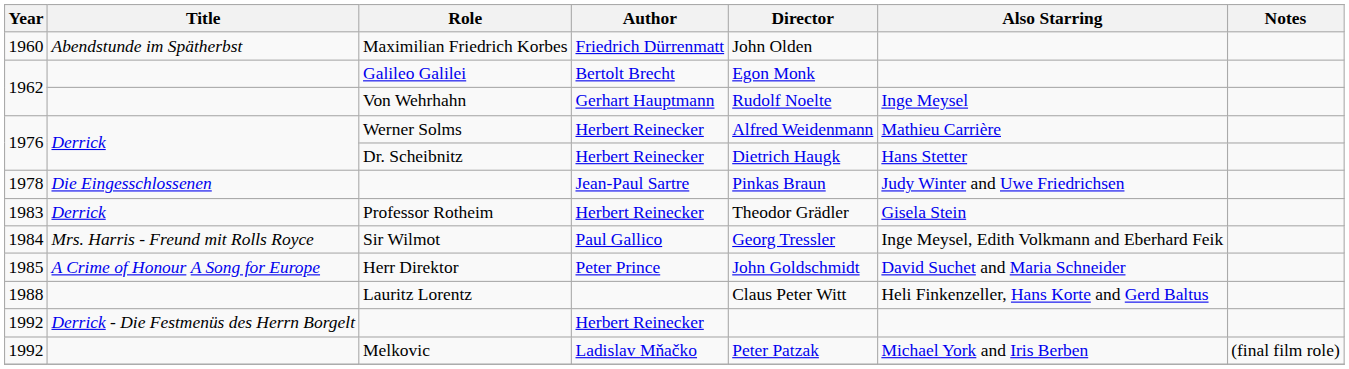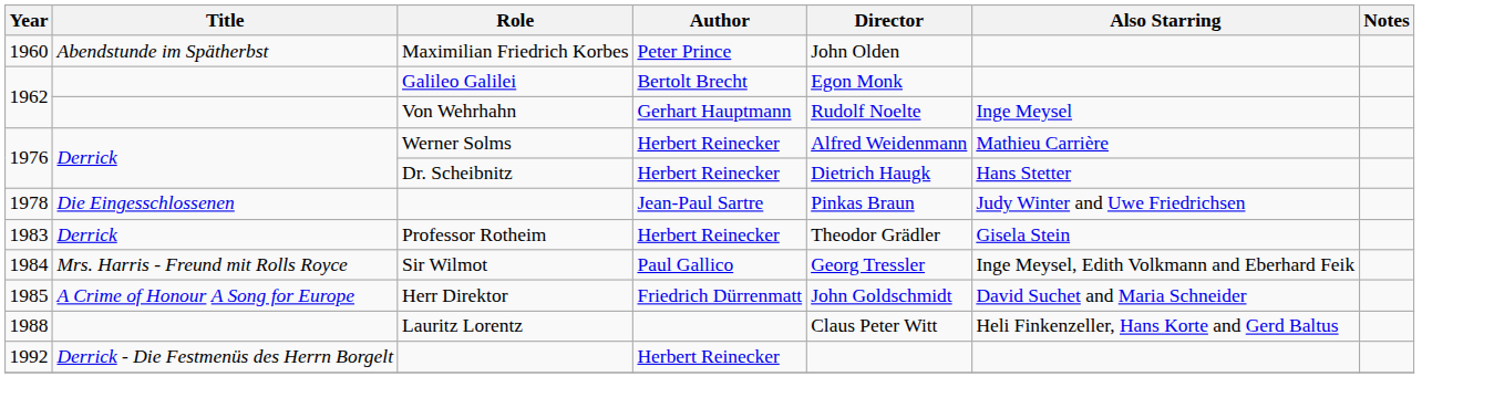Maximilian Friedrich Korbes | Author: Friedrich Dürrenmatt -> Peter Prince
Herr Direktor | Author: Peter Prince -> Friedrich Dürrenmatt
- row: 1992 | Melkovic | Ladislav Mňačko | Peter Patzak | Michael York and Iris Berben | (final film role)
